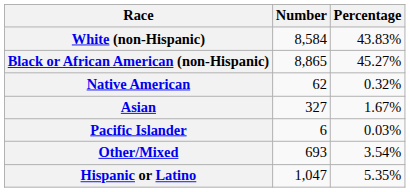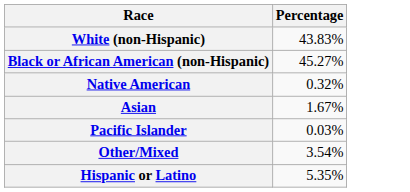- column: Number | 8,584 | 8,865 | 62 | 327 | 6 | 693 | 1,047
